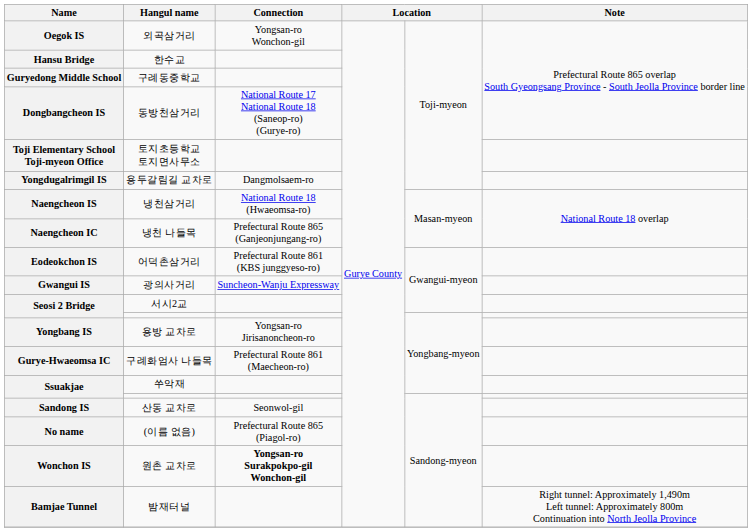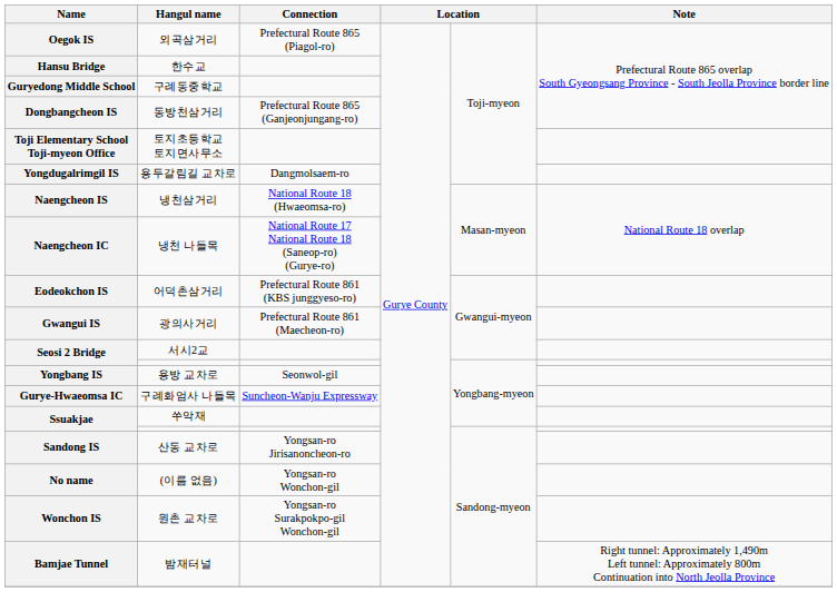Oegok IS | Connection: Yongsan-ro Wonchon-gil -> Prefectural Route 865 (Piagol-ro)
Dongbangcheon IS | Connection: National Route 17 National Route 18 (Saneop-ro) (Gurye-ro) -> Prefectural Route 865 (Ganjeonjungang-ro)
Naengcheon IC | Connection: Prefectural Route 865 (Ganjeonjungang-ro) -> National Route 17 National Route 18 (Saneop-ro) (Gurye-ro)
Gwangui IS | Connection: Suncheon-Wanju Expressway -> Prefectural Route 861 (Maecheon-ro)
Yongbang IS | Connection: Yongsan-ro Jirisanoncheon-ro -> Seonwol-gil
Gurye-Hwaeomsa IC | Connection: Prefectural Route 861 (Maecheon-ro) -> Suncheon-Wanju Expressway
Sandong IS | Connection: Seonwol-gil -> Yongsan-ro Jirisanoncheon-ro
No name | Connection: Prefectural Route 865 (Piagol-ro) -> Yongsan-ro Wonchon-gil
Wonchon IS | Connection: bold -> normal
